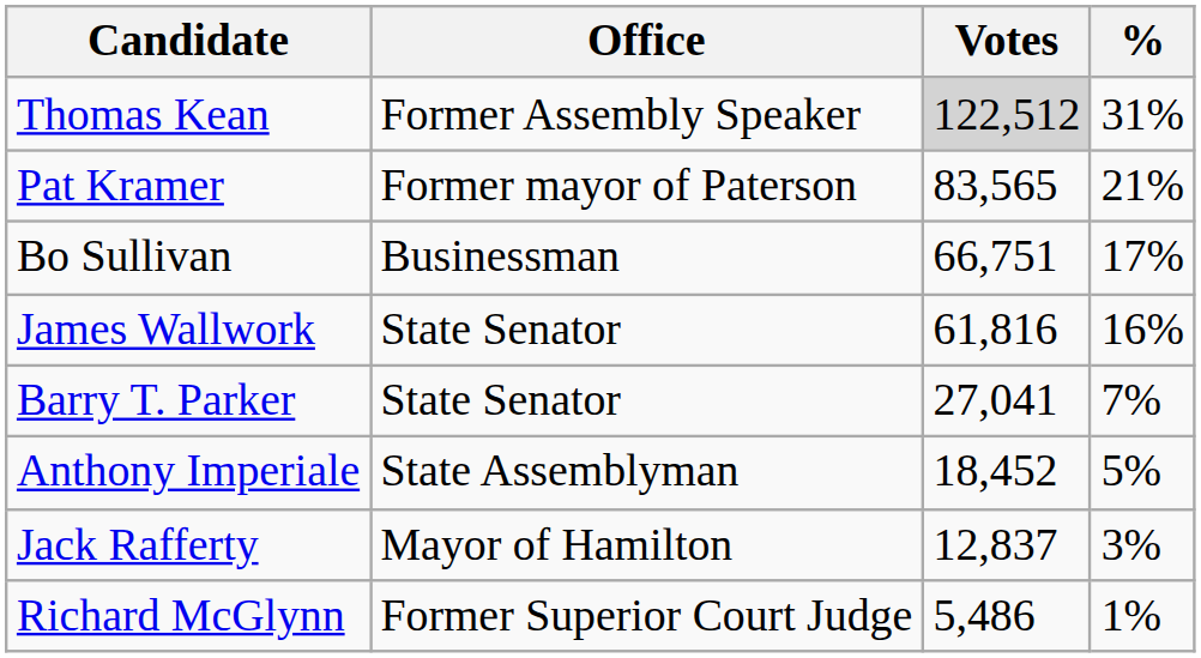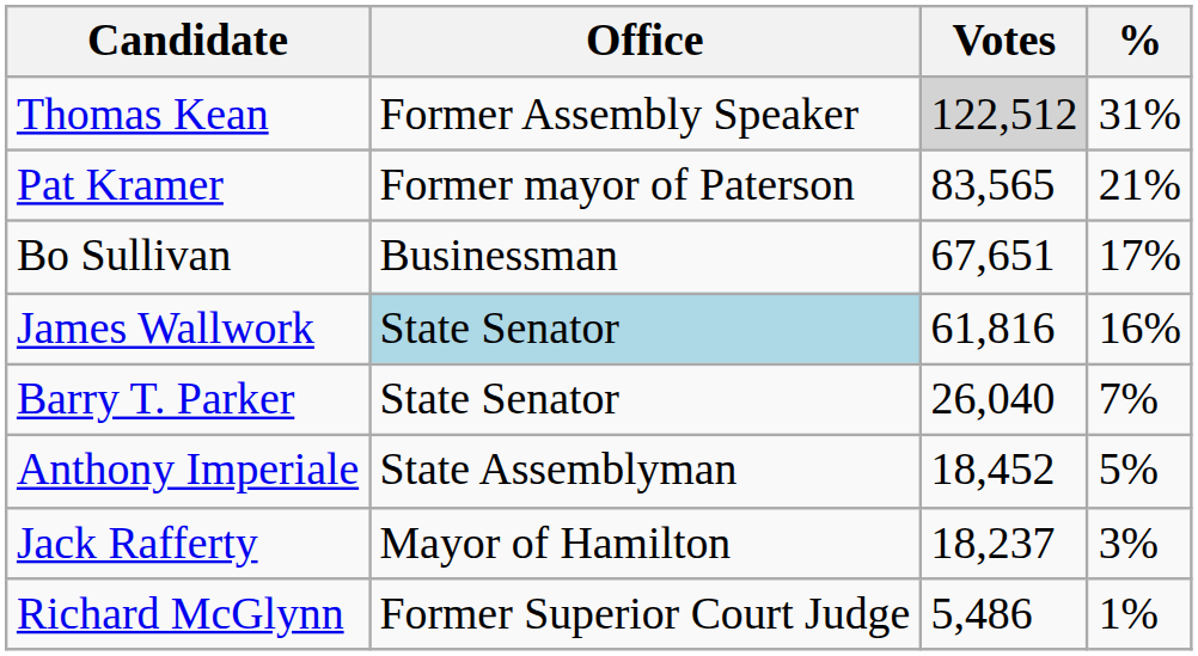Bo Sullivan | Votes: 66,751 -> 67,651
James Wallwork | Office: no background -> lightblue background
Barry T. Parker | Votes: 27,041 -> 26,040
Jack Rafferty | Votes: 12,837 -> 18,237
